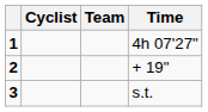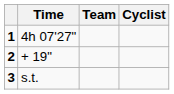columns swapped: Cyclist <-> Time
